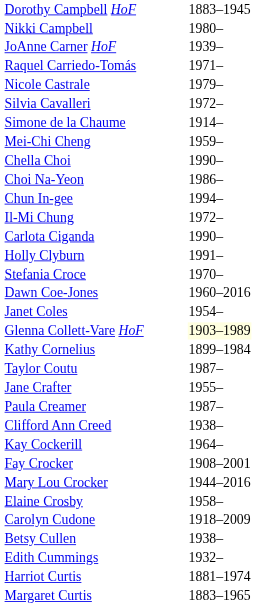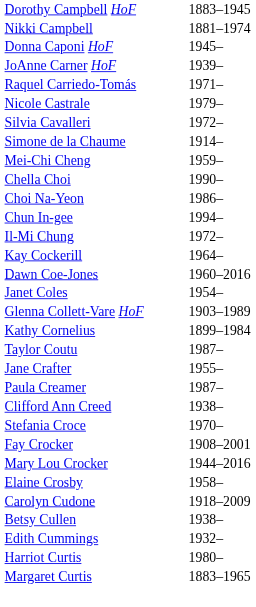Nikki Campbell | column 2: 1980– -> 1881–1974
+ row: Donna Caponi HoF | 1945–
- row: Carlota Ciganda | 1990–
- row: Holly Clyburn | 1991–
rows swapped: Kay Cockerill <-> Stefania Croce
Glenna Collett-Vare HoF | column 2: lightyellow background -> no background
Harriot Curtis | column 2: 1881–1974 -> 1980–
